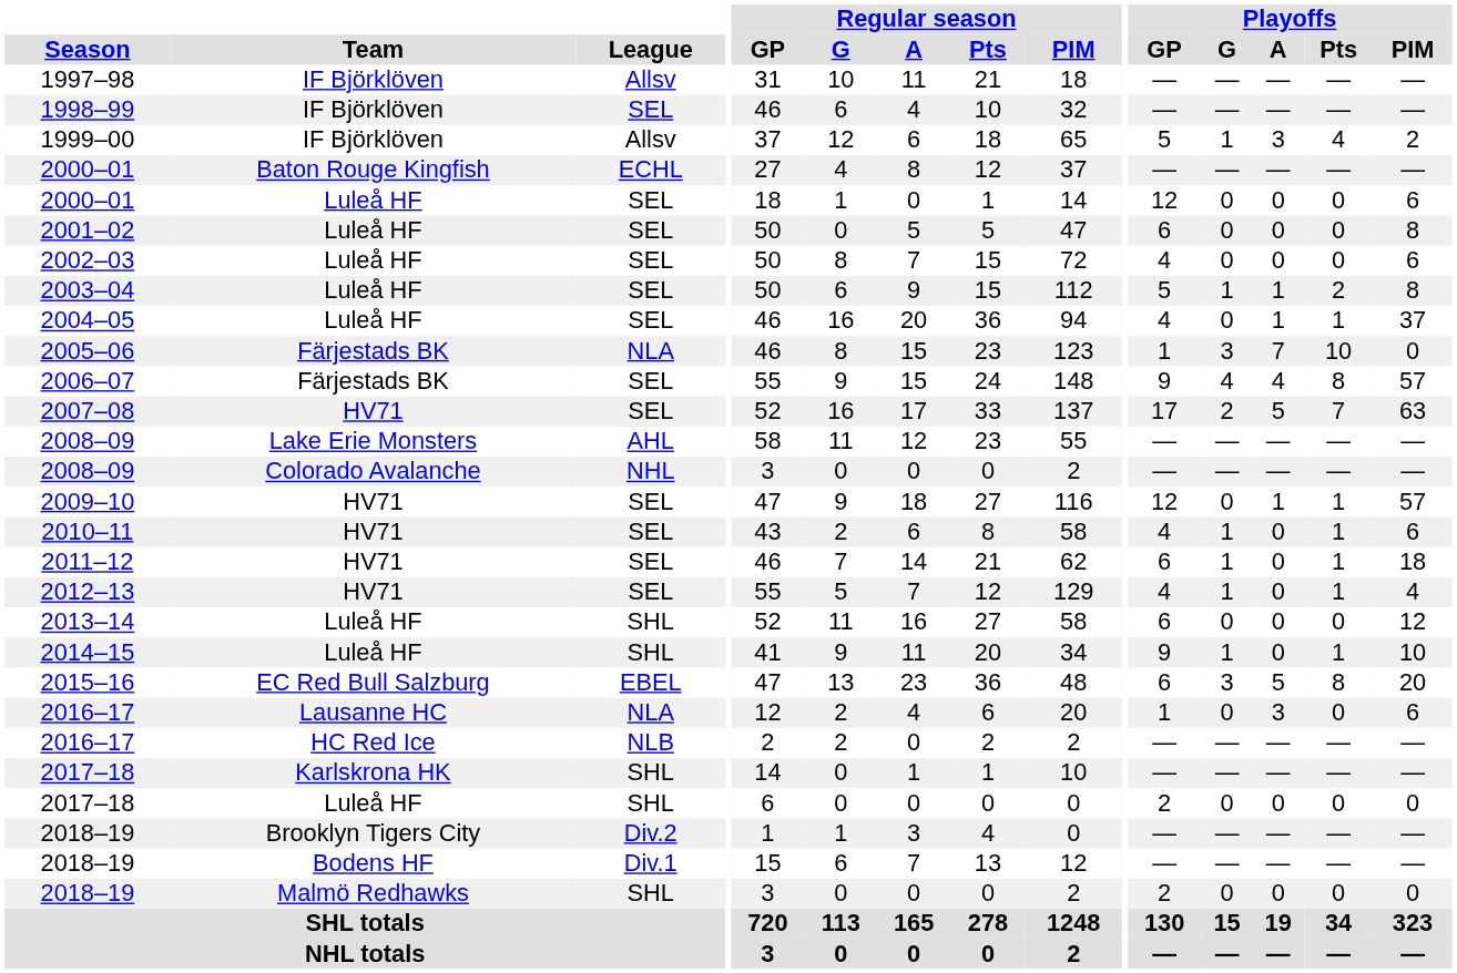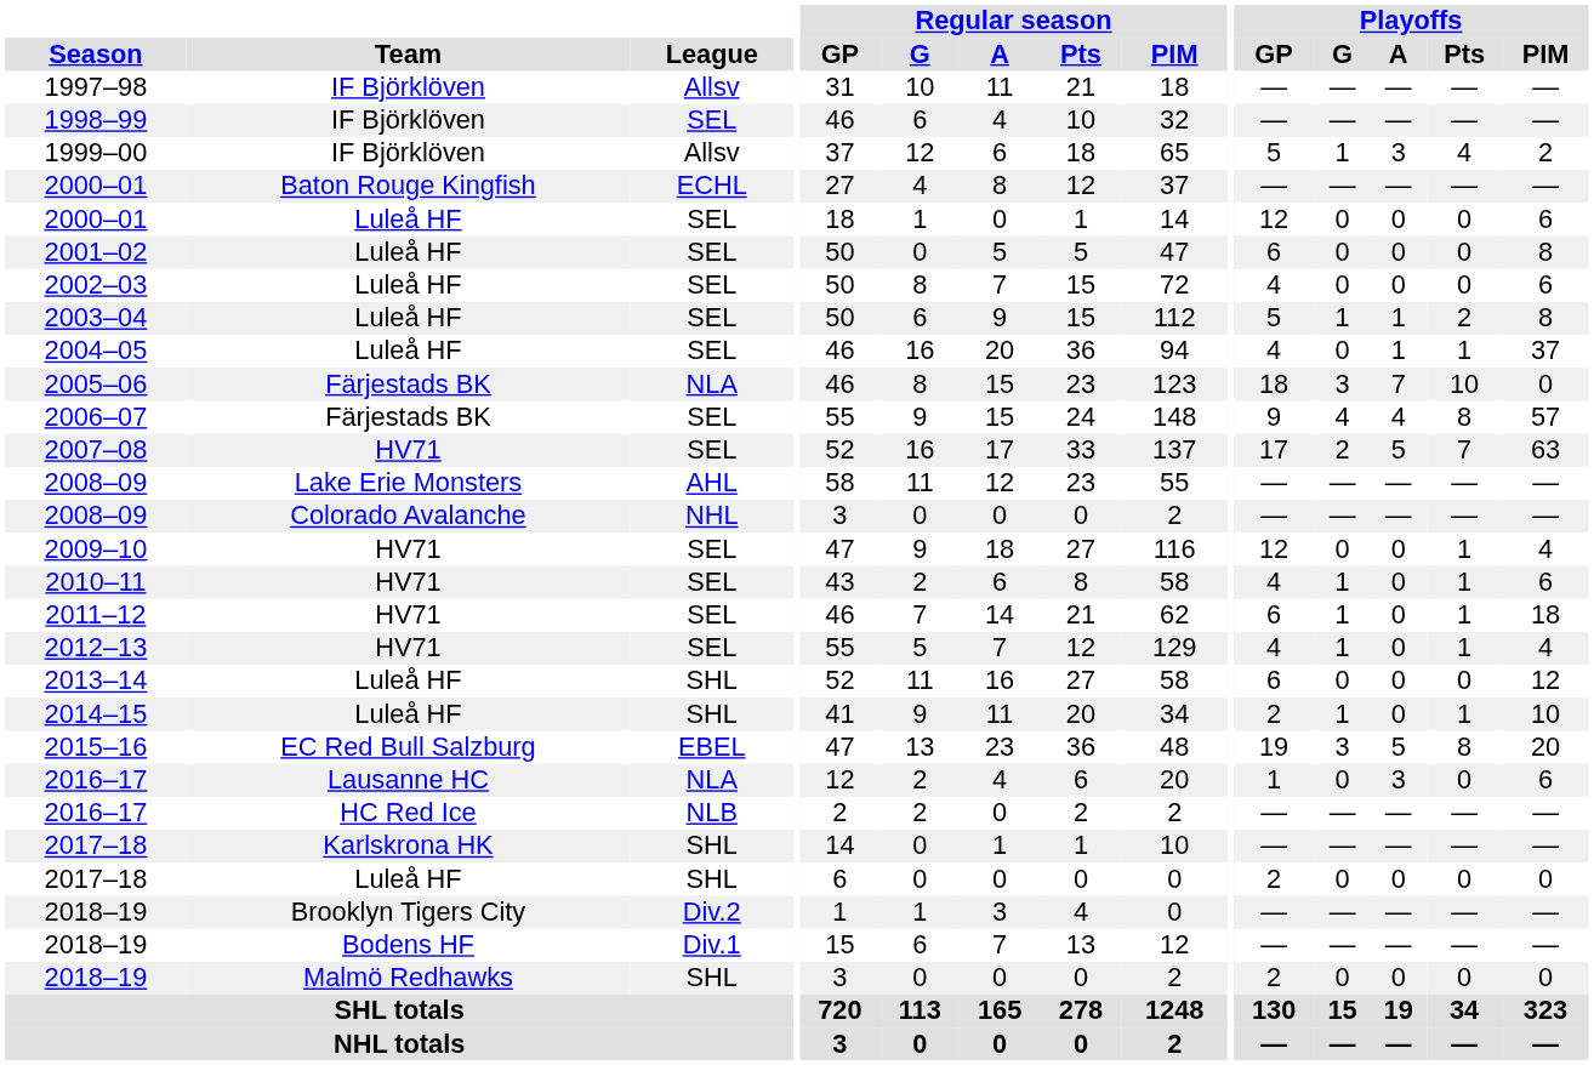2005–06 | Playoffs / GP: 1 -> 18
2009–10 | Playoffs / A: 1 -> 0
2009–10 | Playoffs / PIM: 57 -> 4
2014–15 | Playoffs / GP: 9 -> 2
2015–16 | Playoffs / GP: 6 -> 19
